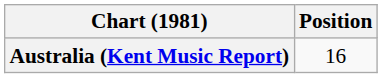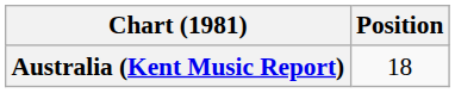Australia (Kent Music Report) | Position: 16 -> 18
